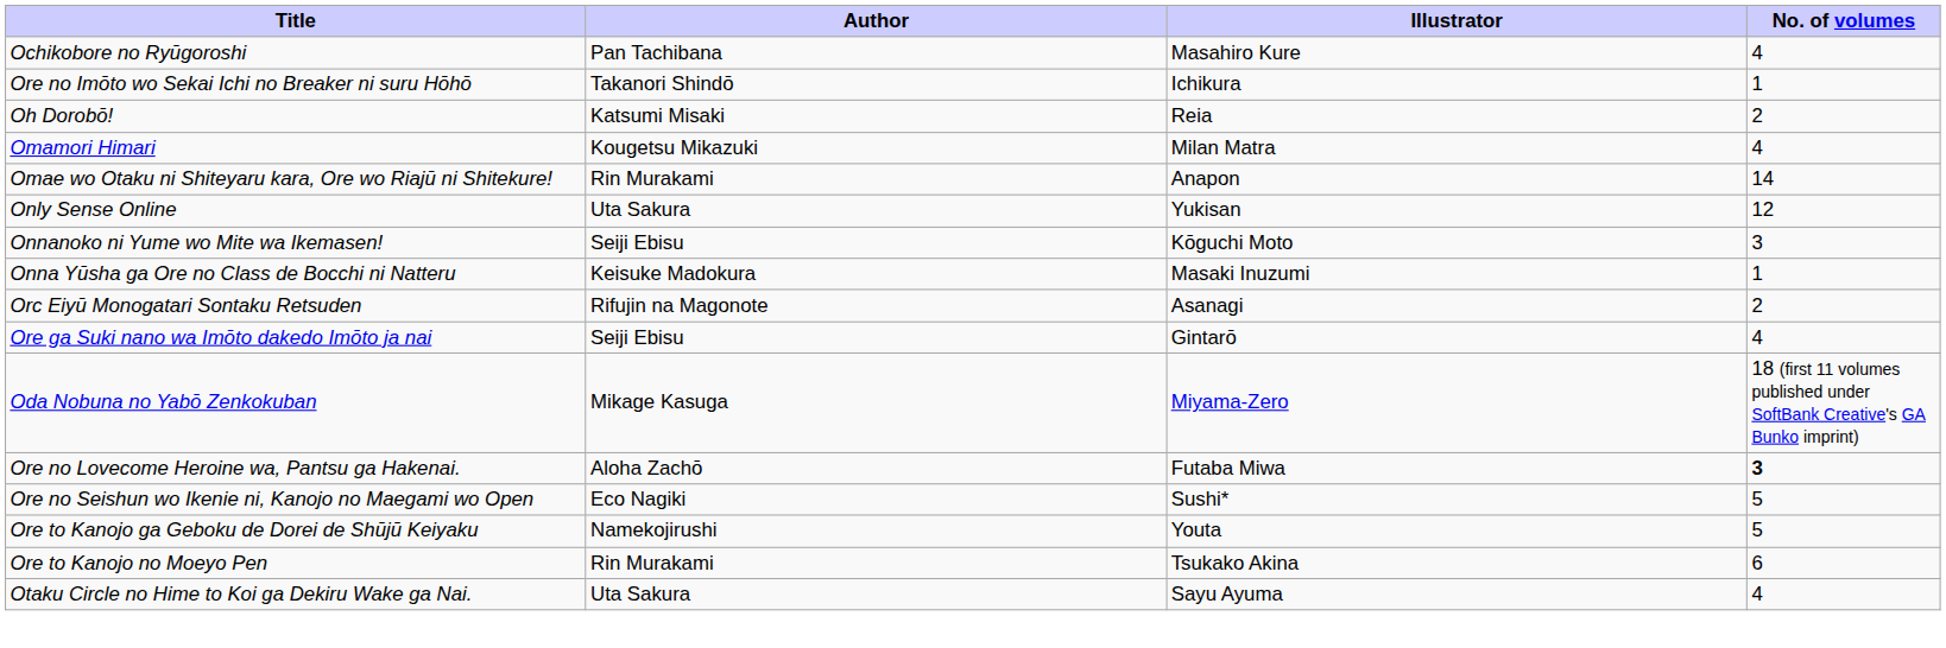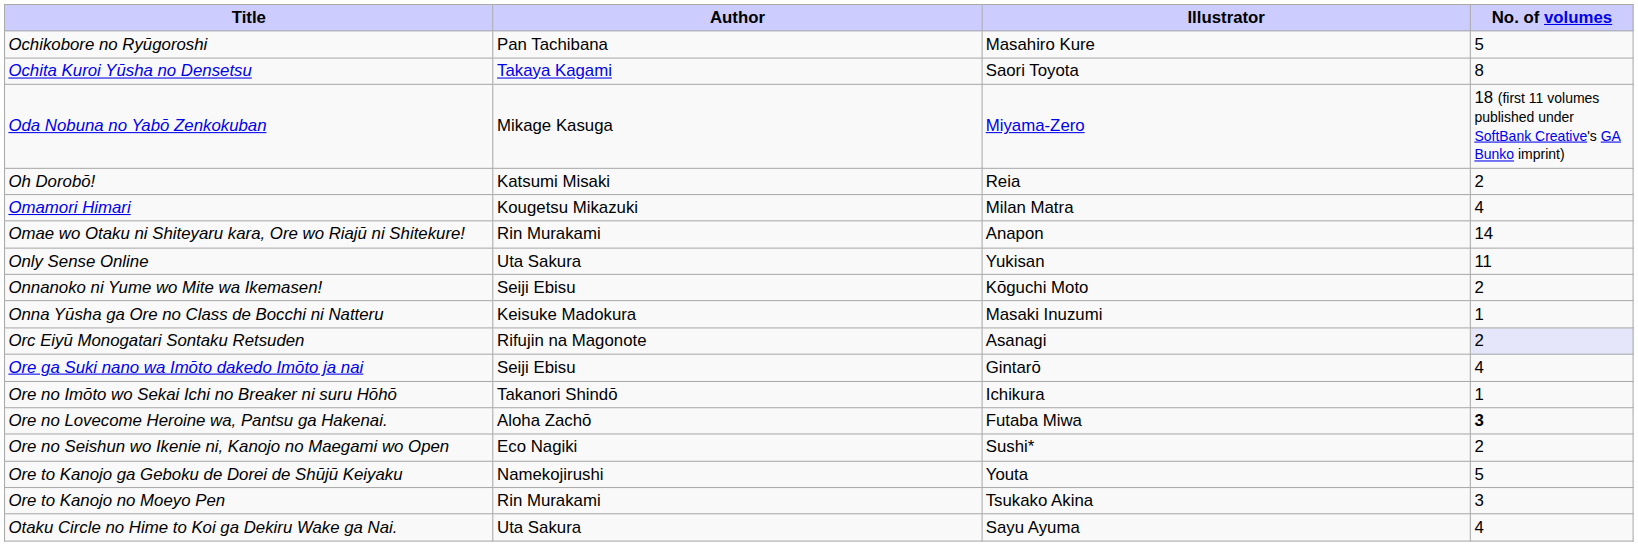Ochikobore no Ryūgoroshi | No. of volumes: 4 -> 5
+ row: Ochita Kuroi Yūsha no Densetsu | Takaya Kagami | Saori Toyota | 8
rows swapped: Oda Nobuna no Yabō Zenkokuban <-> Ore no Imōto wo Sekai Ichi no Breaker ni suru Hōhō
Only Sense Online | No. of volumes: 12 -> 11
Onnanoko ni Yume wo Mite wa Ikemasen! | No. of volumes: 3 -> 2
Orc Eiyū Monogatari Sontaku Retsuden | No. of volumes: no background -> lavender background
Ore no Seishun wo Ikenie ni, Kanojo no Maegami wo Open | No. of volumes: 5 -> 2
Ore to Kanojo no Moeyo Pen | No. of volumes: 6 -> 3
